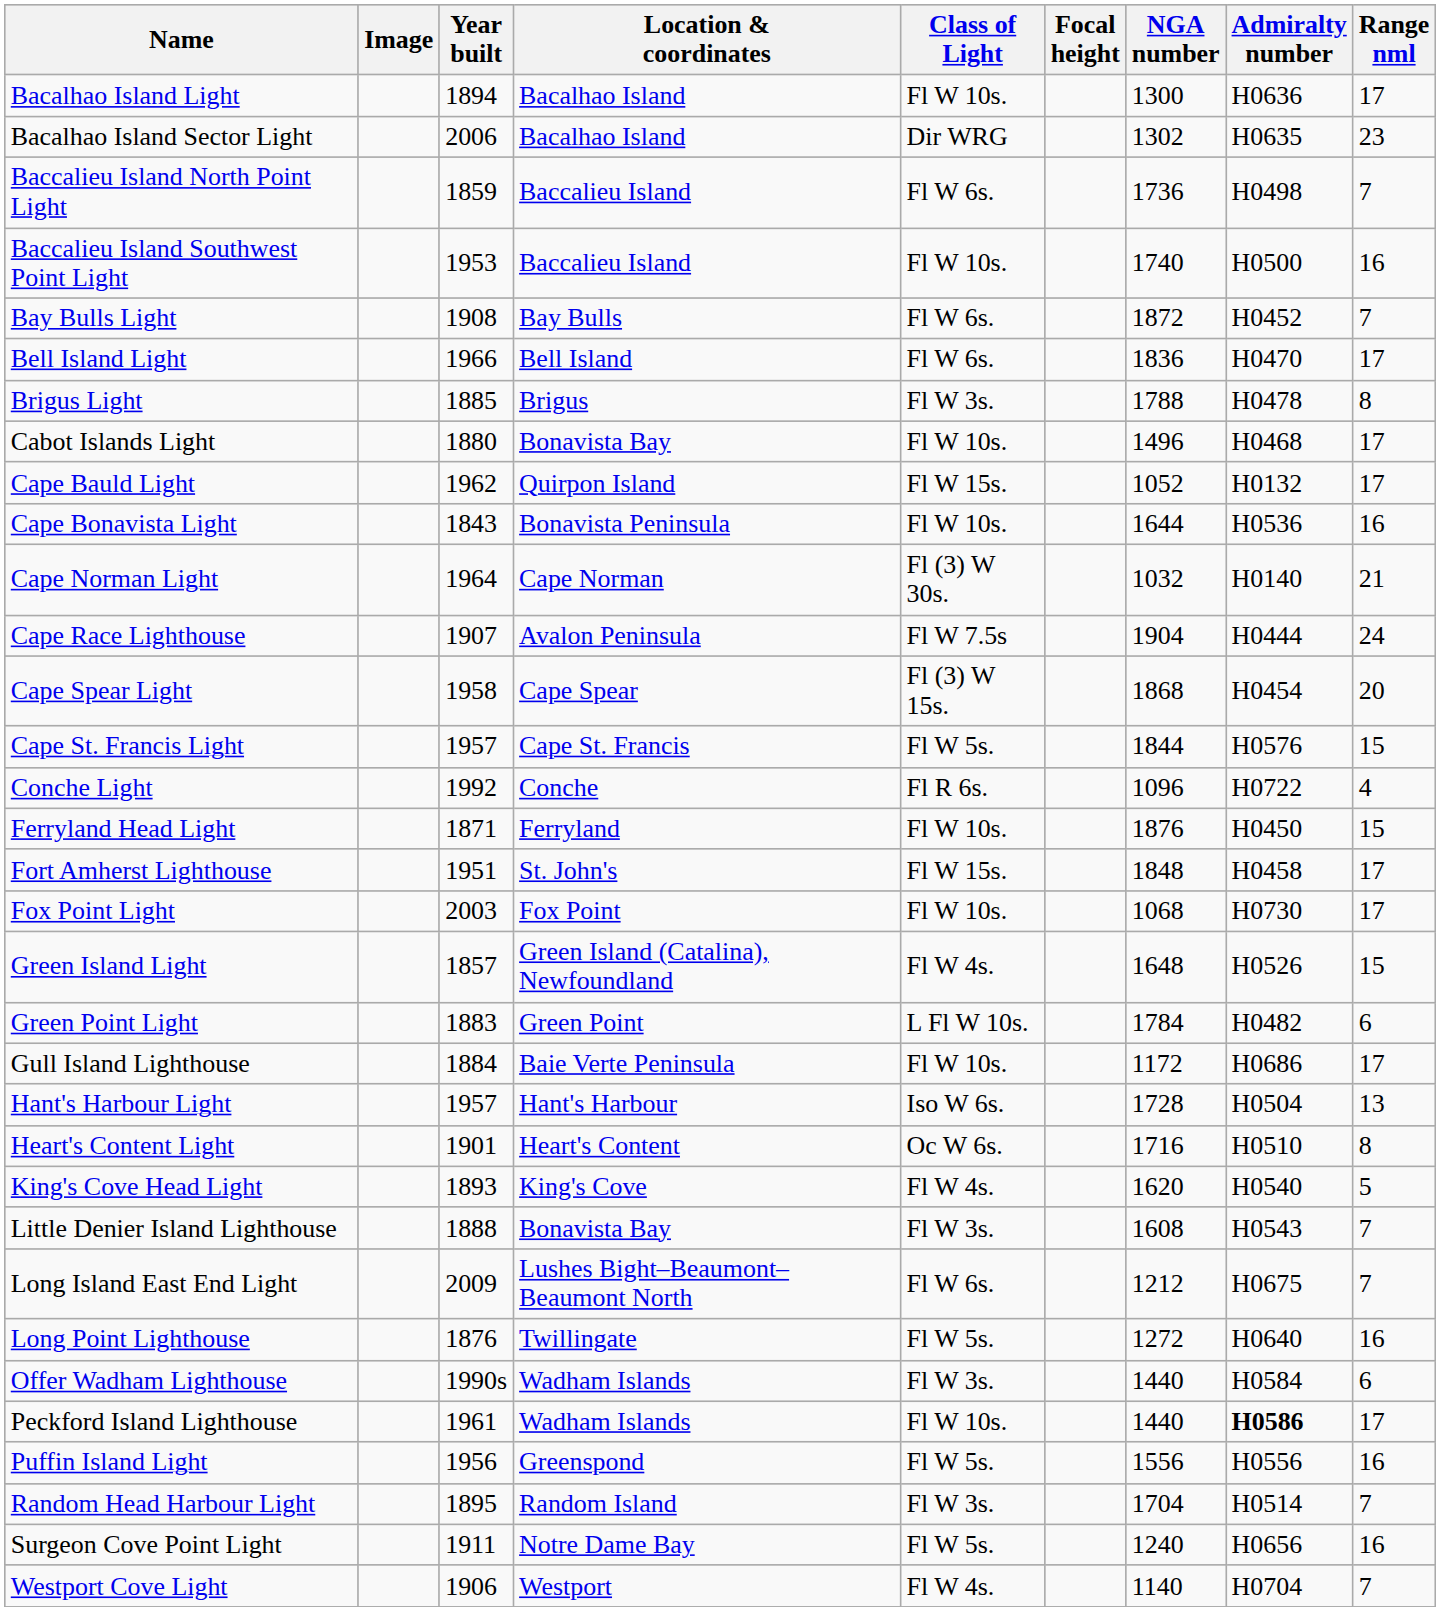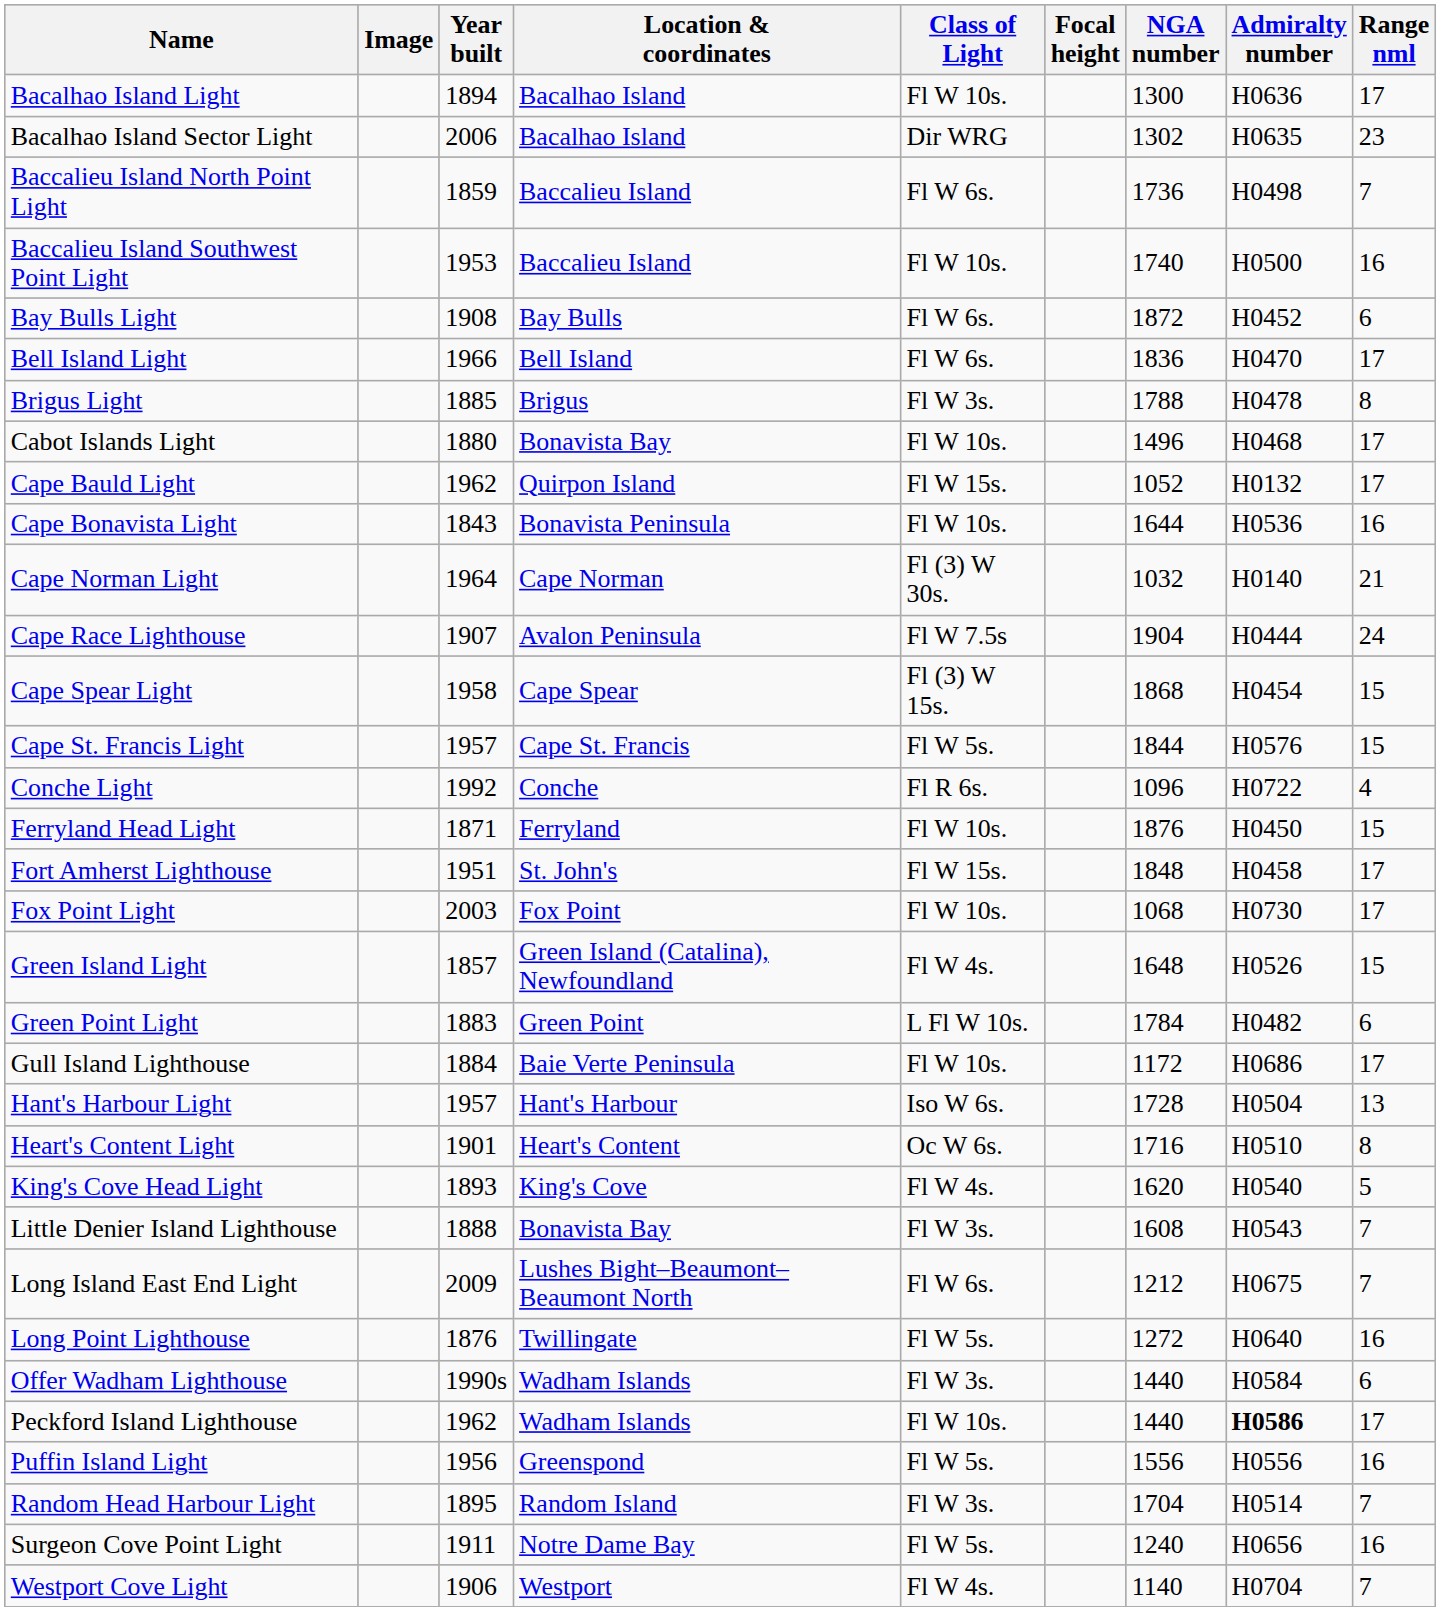Bay Bulls Light | Range nml: 7 -> 6
Cape Spear Light | Range nml: 20 -> 15
Peckford Island Lighthouse | Year built: 1961 -> 1962
